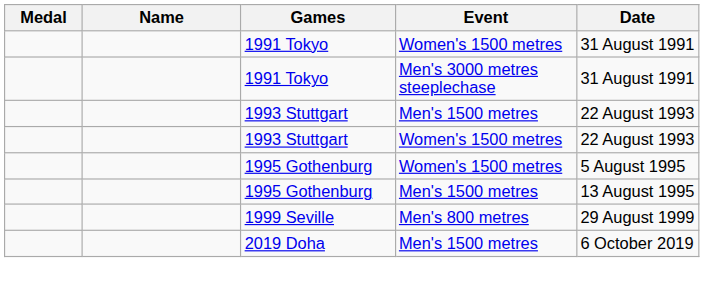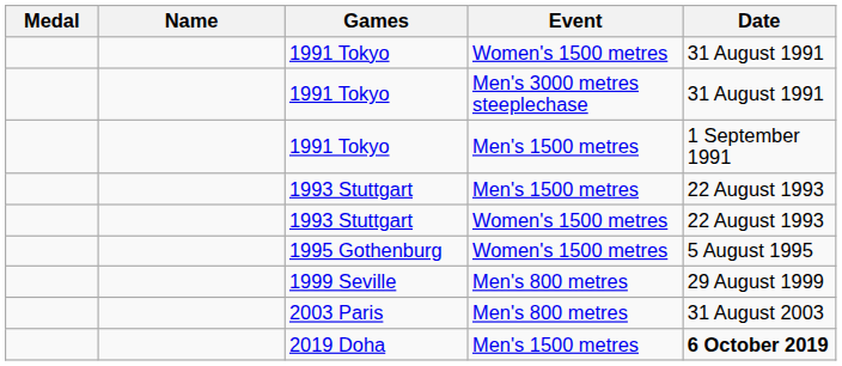+ row: 1991 Tokyo | Men's 1500 metres | 1 September 1991
- row: 1995 Gothenburg | Men's 1500 metres | 13 August 1995
+ row: 2003 Paris | Men's 800 metres | 31 August 2003
2019 Doha | Date: normal -> bold
